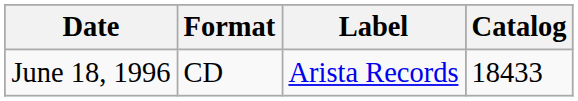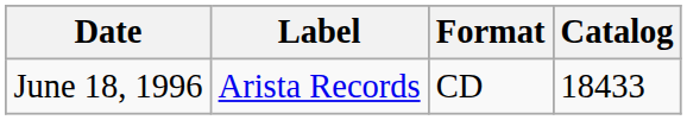columns swapped: Label <-> Format
